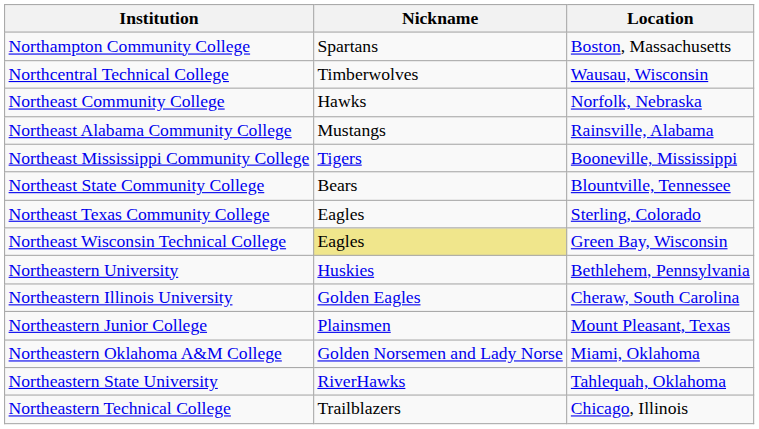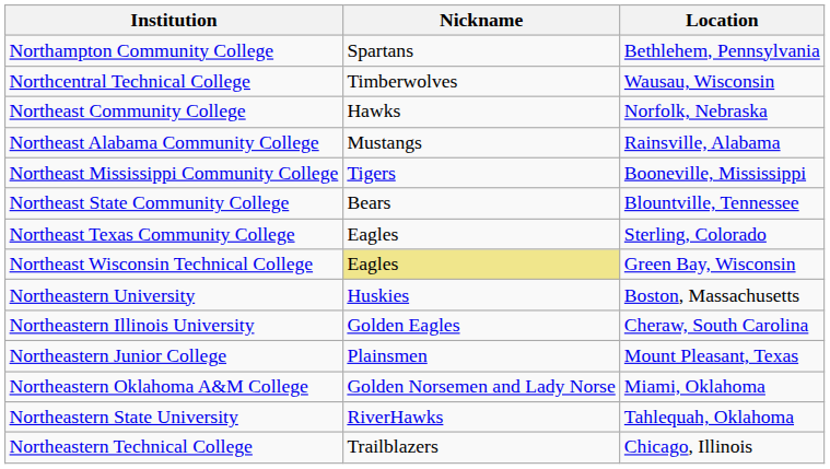Northampton Community College | Location: Boston, Massachusetts -> Bethlehem, Pennsylvania
Northeastern University | Location: Bethlehem, Pennsylvania -> Boston, Massachusetts
